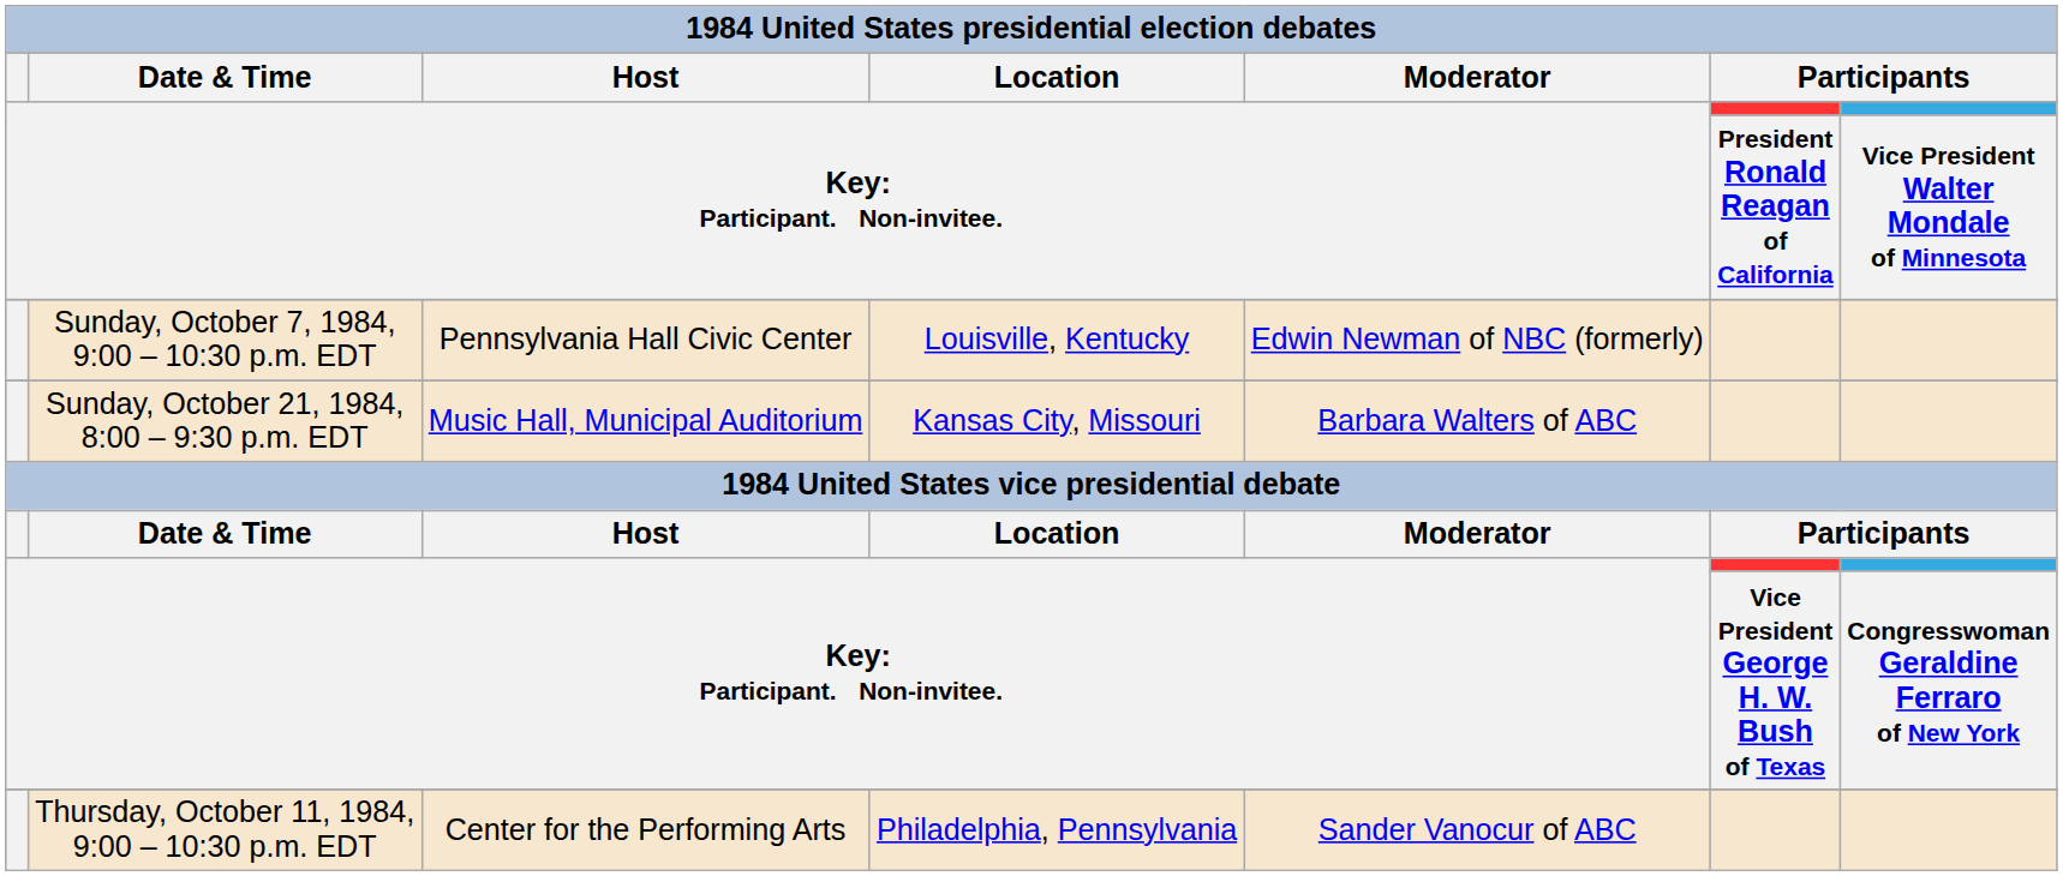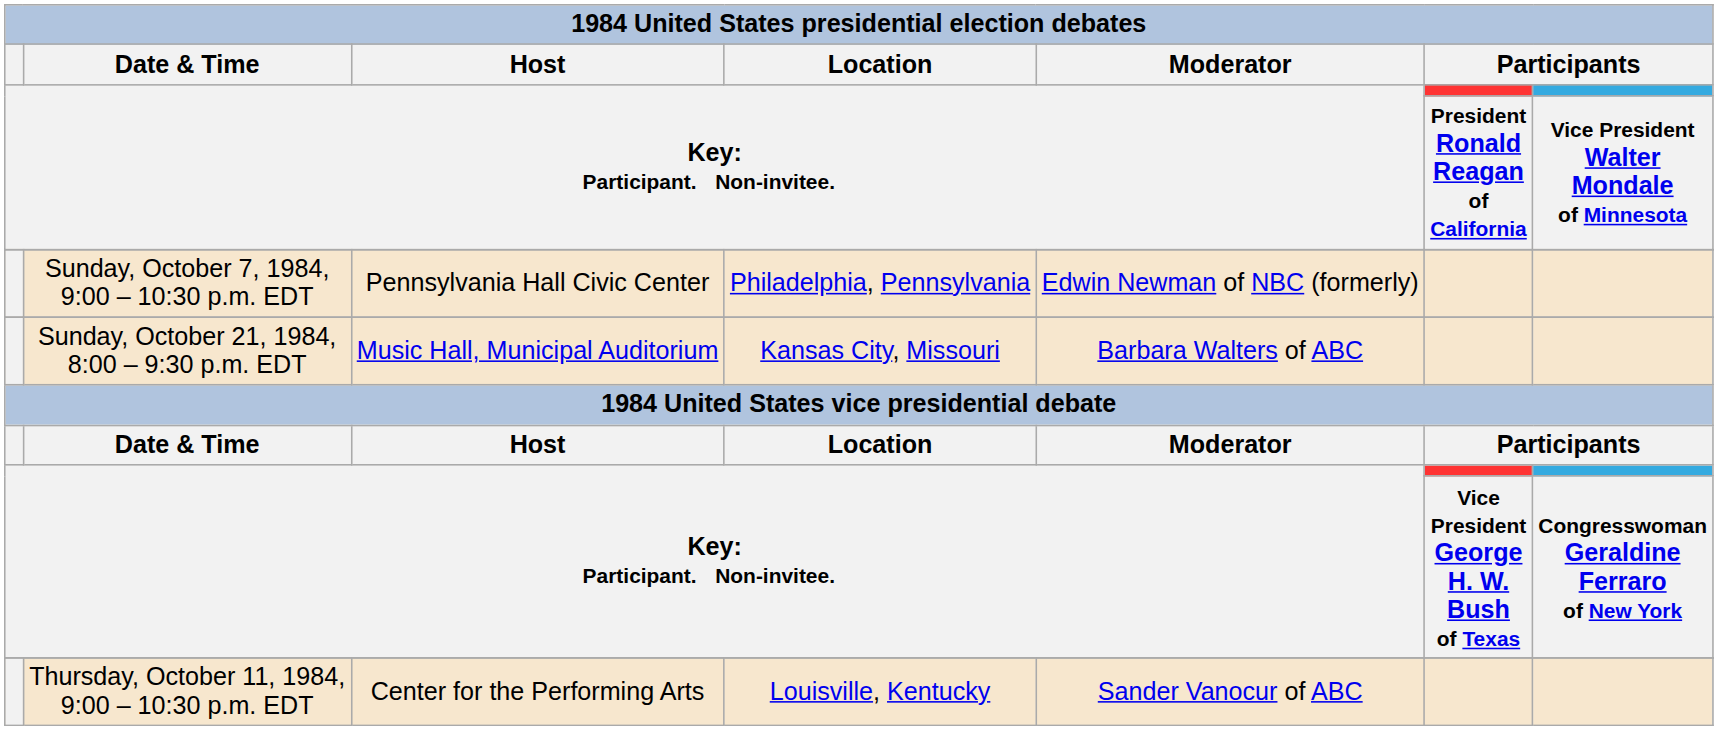Sunday, October 7, 1984, 9:00 – 10:30 p.m. EDT | column 4: Louisville, Kentucky -> Philadelphia, Pennsylvania
Thursday, October 11, 1984, 9:00 – 10:30 p.m. EDT | column 4: Philadelphia, Pennsylvania -> Louisville, Kentucky
